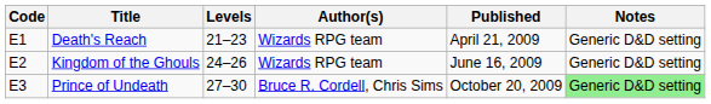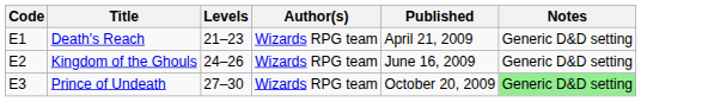Prince of Undeath | Author(s): Bruce R. Cordell, Chris Sims -> Wizards RPG team
